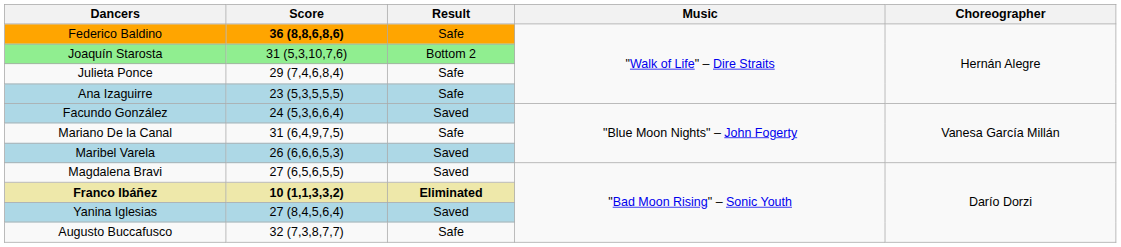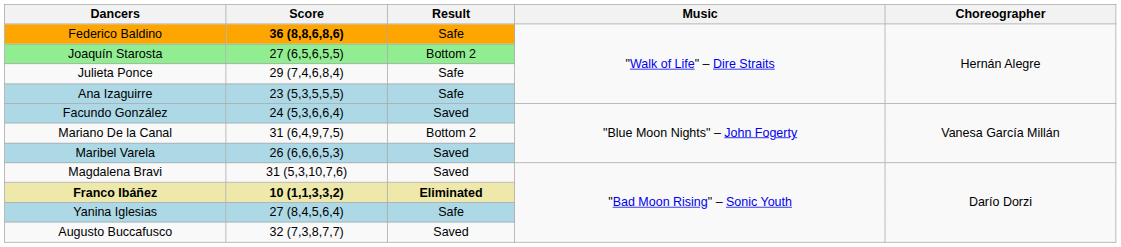Joaquín Starosta | Score: 31 (5,3,10,7,6) -> 27 (6,5,6,5,5)
Mariano De la Canal | Result: Safe -> Bottom 2
Magdalena Bravi | Score: 27 (6,5,6,5,5) -> 31 (5,3,10,7,6)
Yanina Iglesias | Result: Saved -> Safe
Augusto Buccafusco | Result: Safe -> Saved
